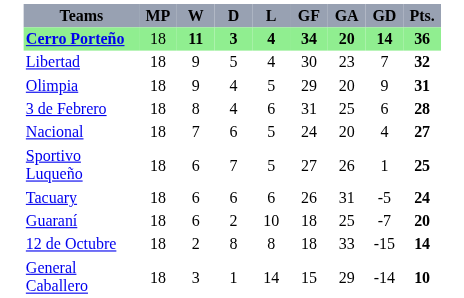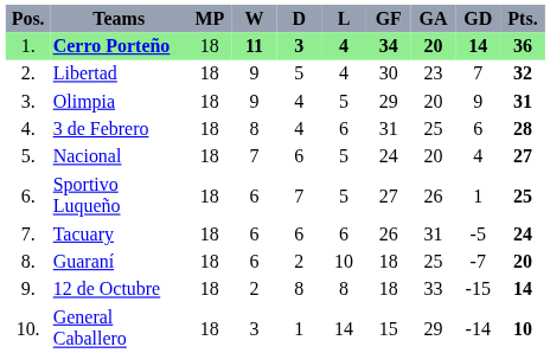+ column: Pos. | 1. | 2. | 3. | 4. | 5. | 6. | 7. | 8. | 9. | 10.
